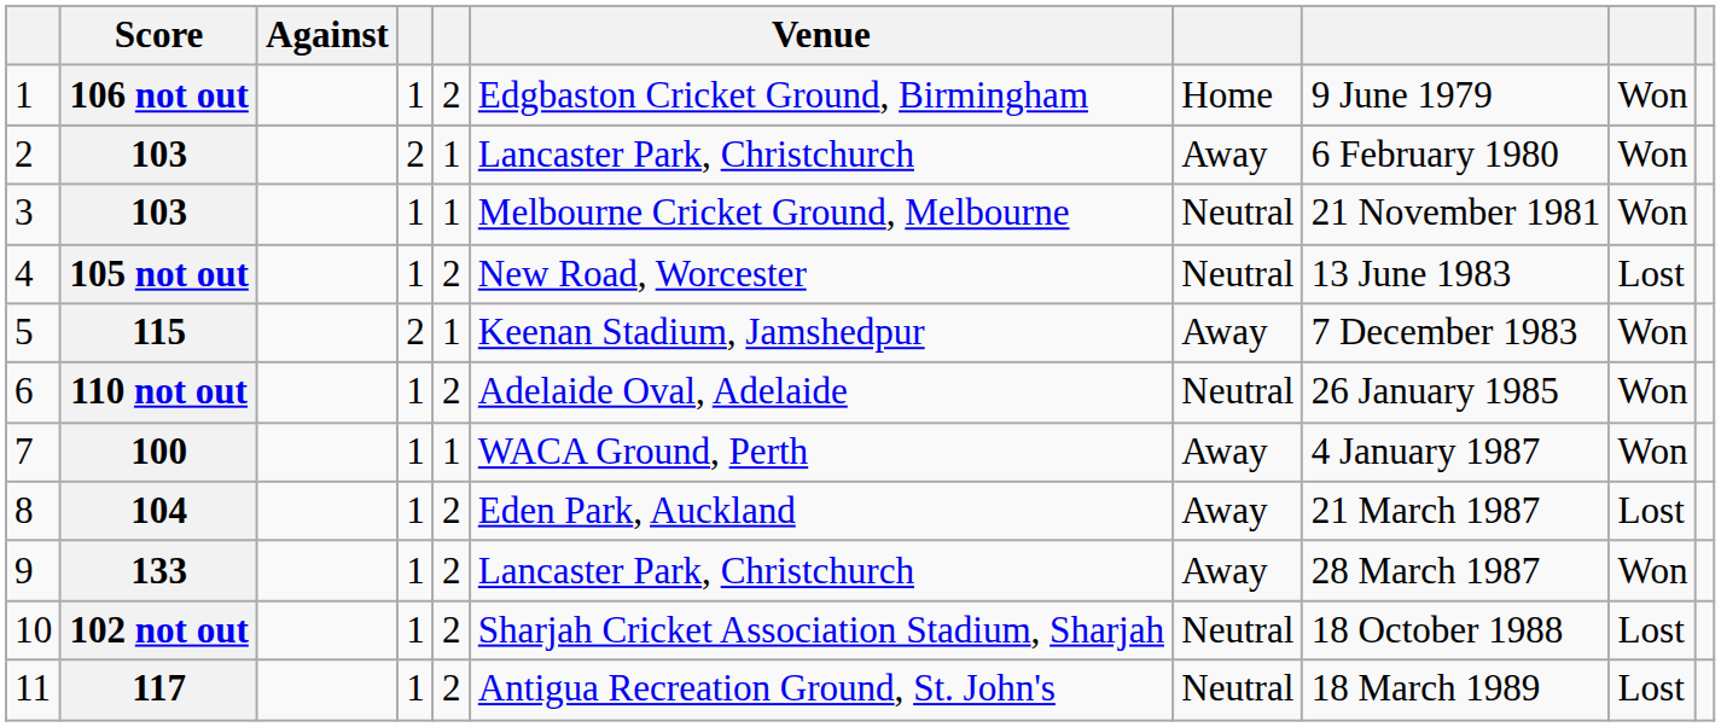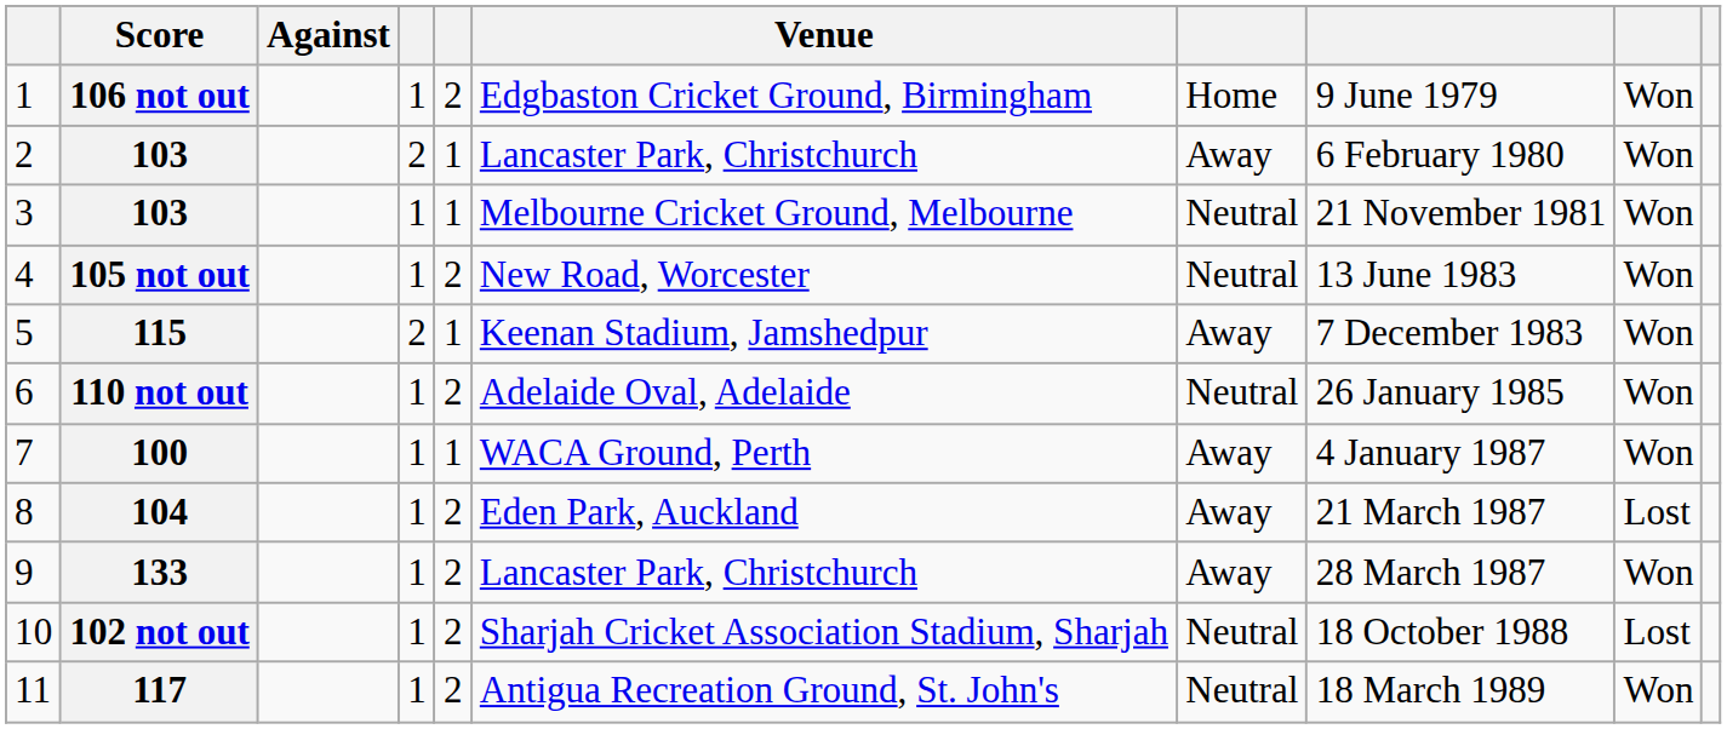105 not out | column 9: Lost -> Won
117 | column 9: Lost -> Won
